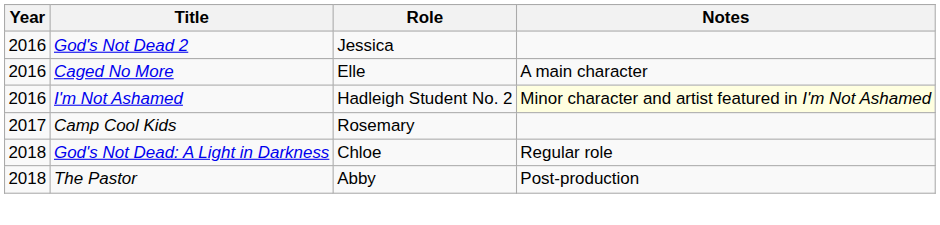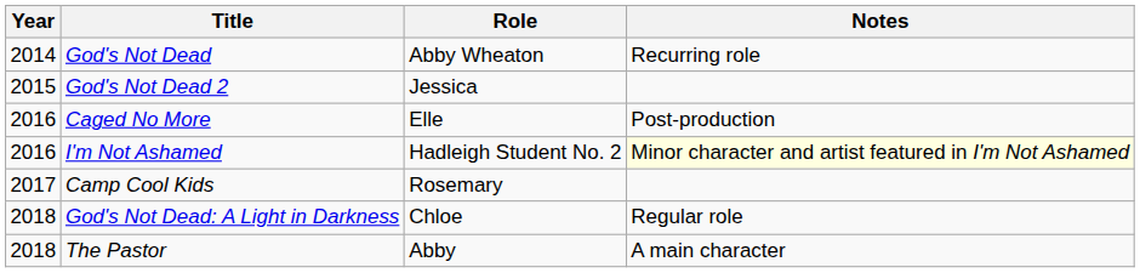+ row: 2014 | God's Not Dead | Abby Wheaton | Recurring role
God's Not Dead 2 | Year: 2016 -> 2015
Caged No More | Notes: A main character -> Post-production
The Pastor | Notes: Post-production -> A main character
